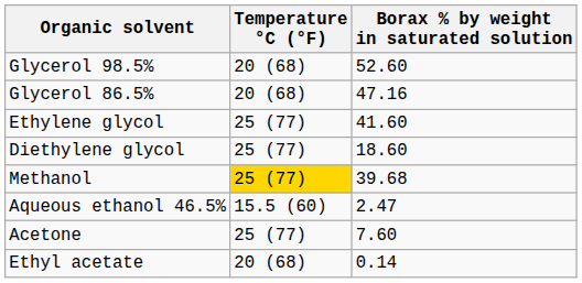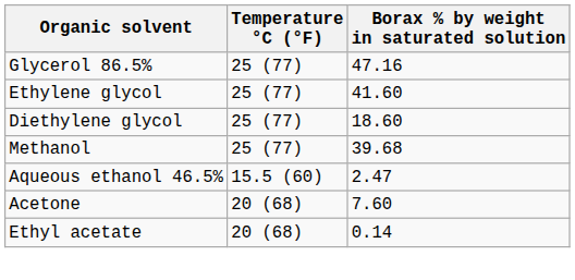- row: Glycerol 98.5% | 20 (68) | 52.60
Glycerol 86.5% | Temperature °C (°F): 20 (68) -> 25 (77)
Methanol | Temperature °C (°F): gold background -> no background
Acetone | Temperature °C (°F): 25 (77) -> 20 (68)
